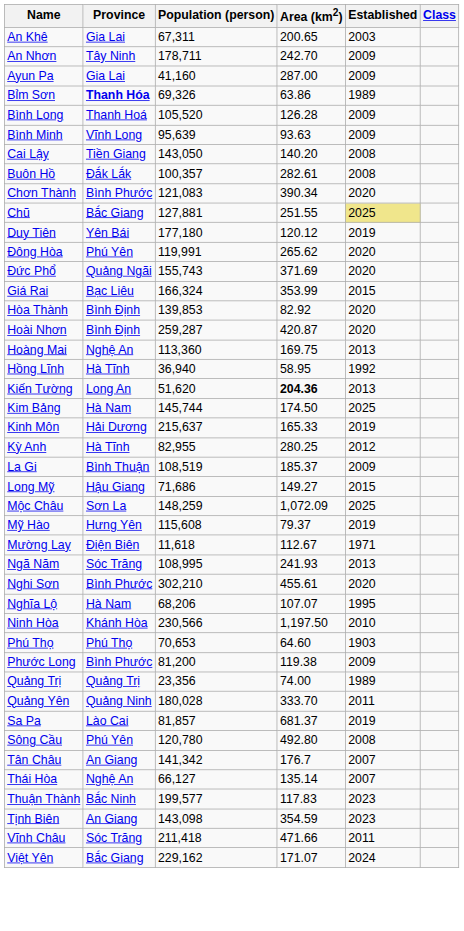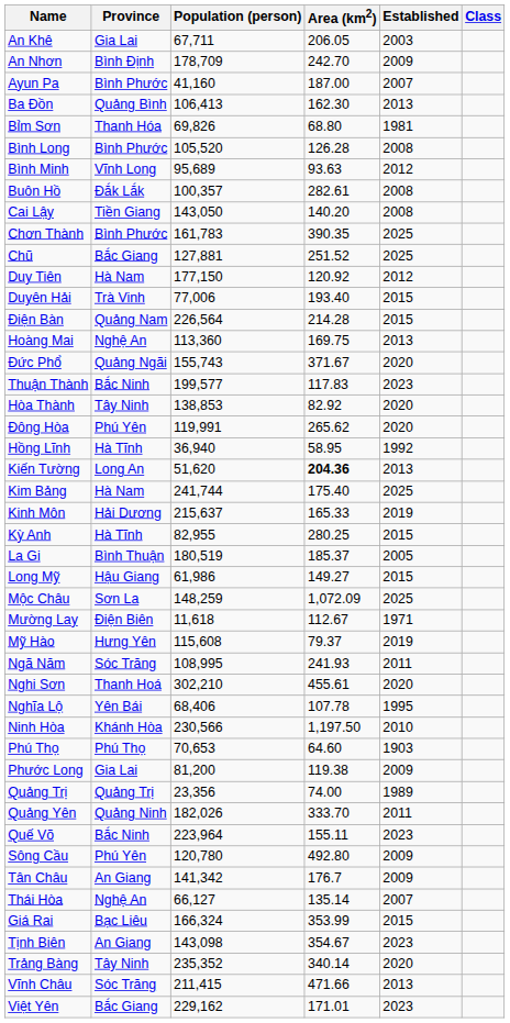An Khê | Population (person): 67,311 -> 67,711
An Khê | Area (km2): 200.65 -> 206.05
An Nhơn | Province: Tây Ninh -> Bình Định
An Nhơn | Population (person): 178,711 -> 178,709
Ayun Pa | Province: Gia Lai -> Bình Phước
Ayun Pa | Area (km2): 287.00 -> 187.00
Ayun Pa | Established: 2009 -> 2007
+ row: Ba Đồn | Quảng Bình | 106,413 | 162.30 | 2013
Bỉm Sơn | Province: bold -> normal
Bỉm Sơn | Population (person): 69,326 -> 69,826
Bỉm Sơn | Area (km2): 63.86 -> 68.80
Bỉm Sơn | Established: 1989 -> 1981
Bình Long | Province: Thanh Hoá -> Bình Phước
Bình Long | Established: 2009 -> 2008
Bình Minh | Population (person): 95,639 -> 95,689
Bình Minh | Established: 2009 -> 2012
rows swapped: Buôn Hồ <-> Cai Lậy
Chơn Thành | Population (person): 121,083 -> 161,783
Chơn Thành | Area (km2): 390.34 -> 390.35
Chơn Thành | Established: 2020 -> 2025
Chũ | Area (km2): 251.55 -> 251.52
Chũ | Established: khaki background -> no background
Duy Tiên | Province: Yên Bái -> Hà Nam
Duy Tiên | Population (person): 177,180 -> 177,150
Duy Tiên | Area (km2): 120.12 -> 120.92
Duy Tiên | Established: 2019 -> 2012
+ row: Duyên Hải | Trà Vinh | 77,006 | 193.40 | 2015
+ row: Điện Bàn | Quảng Nam | 226,564 | 214.28 | 2015
rows swapped: Đông Hòa <-> Hoàng Mai
Đức Phổ | Area (km2): 371.69 -> 371.67
rows swapped: Giá Rai <-> Thuận Thành
Hòa Thành | Province: Bình Định -> Tây Ninh
Hòa Thành | Population (person): 139,853 -> 138,853
- row: Hoài Nhơn | Bình Định | 259,287 | 420.87 | 2020
Kim Bảng | Population (person): 145,744 -> 241,744
Kim Bảng | Area (km2): 174.50 -> 175.40
Kỳ Anh | Established: 2012 -> 2015
La Gi | Population (person): 108,519 -> 180,519
La Gi | Established: 2009 -> 2005
Long Mỹ | Population (person): 71,686 -> 61,986
rows swapped: Mường Lay <-> Mỹ Hào
Ngã Năm | Established: 2013 -> 2011
Nghi Sơn | Province: Bình Phước -> Thanh Hoá
Nghĩa Lộ | Province: Hà Nam -> Yên Bái
Nghĩa Lộ | Population (person): 68,206 -> 68,406
Nghĩa Lộ | Area (km2): 107.07 -> 107.78
Phước Long | Province: Bình Phước -> Gia Lai
Quảng Yên | Population (person): 180,028 -> 182,026
+ row: Quế Võ | Bắc Ninh | 223,964 | 155.11 | 2023
- row: Sa Pa | Lào Cai | 81,857 | 681.37 | 2019
Sông Cầu | Established: 2008 -> 2009
Tân Châu | Established: 2007 -> 2009
Tịnh Biên | Area (km2): 354.59 -> 354.67
+ row: Trảng Bàng | Tây Ninh | 235,352 | 340.14 | 2020
Vĩnh Châu | Population (person): 211,418 -> 211,415
Vĩnh Châu | Established: 2011 -> 2013
Việt Yên | Area (km2): 171.07 -> 171.01
Việt Yên | Established: 2024 -> 2023
